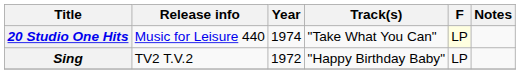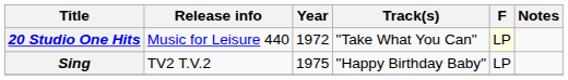20 Studio One Hits | Year: 1974 -> 1972
Sing | Year: 1972 -> 1975
